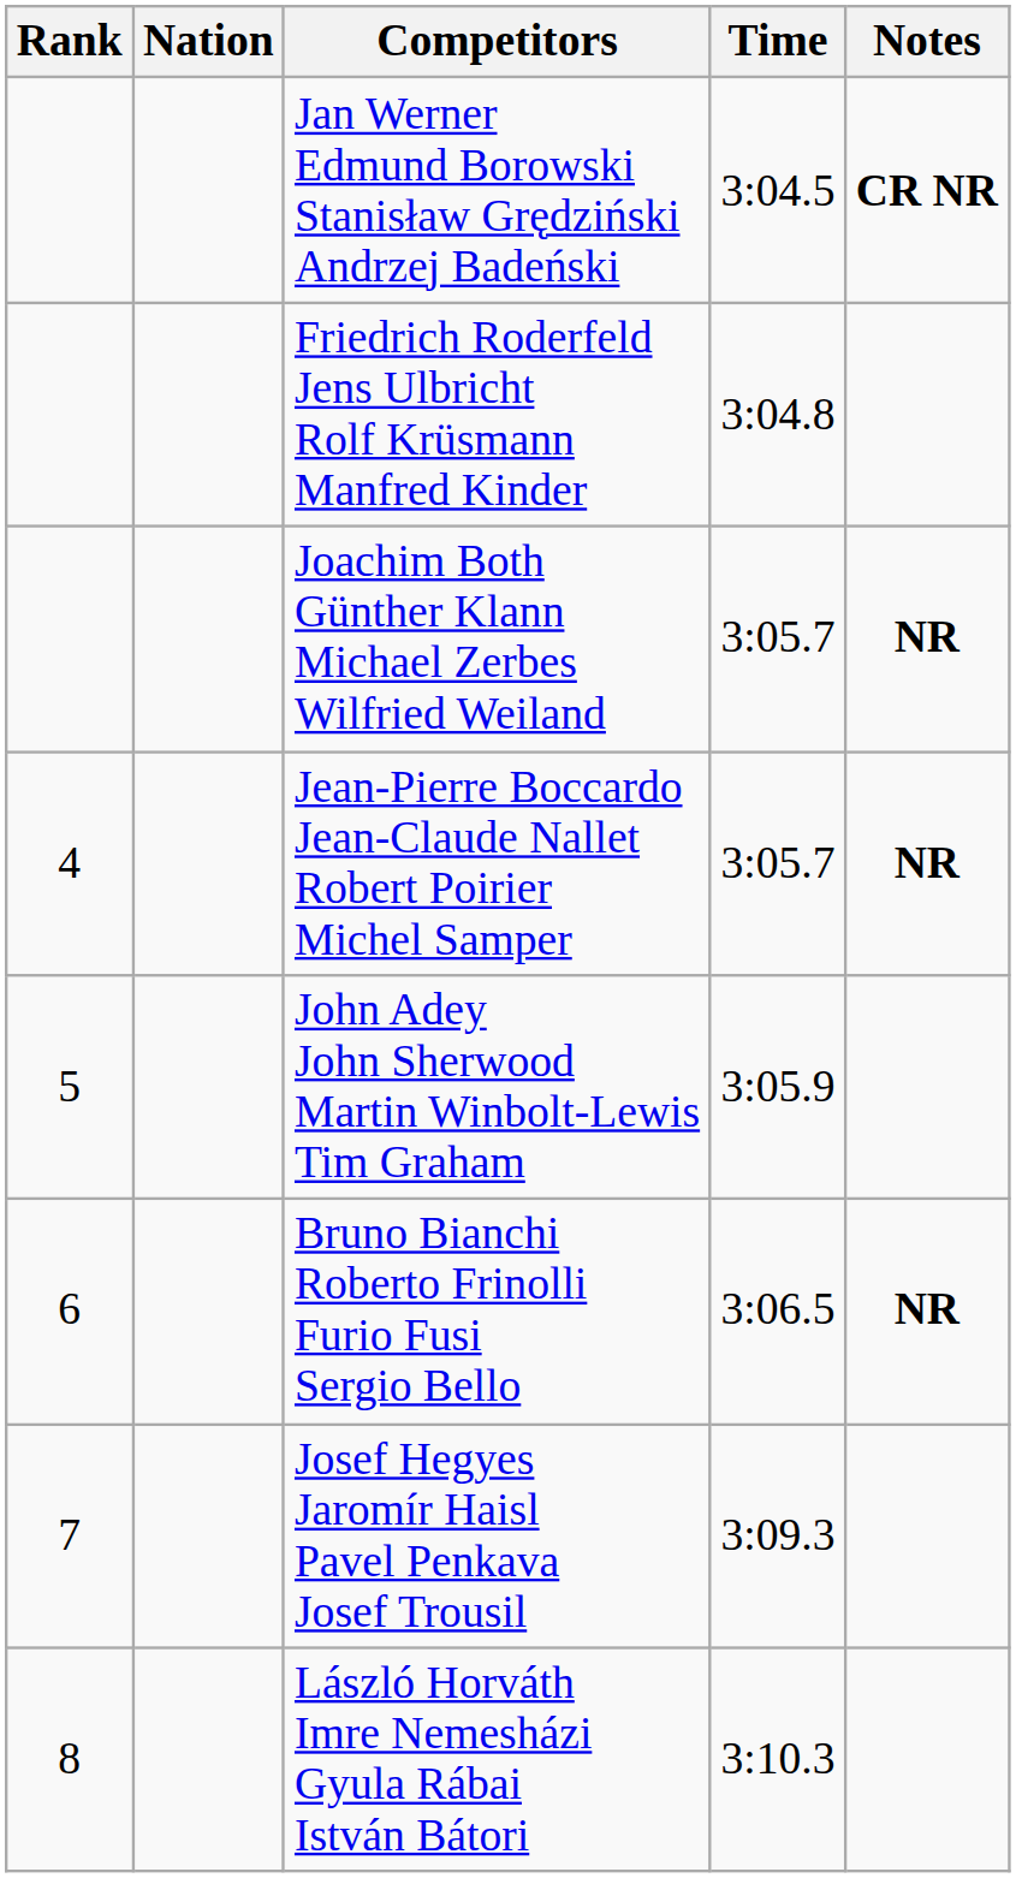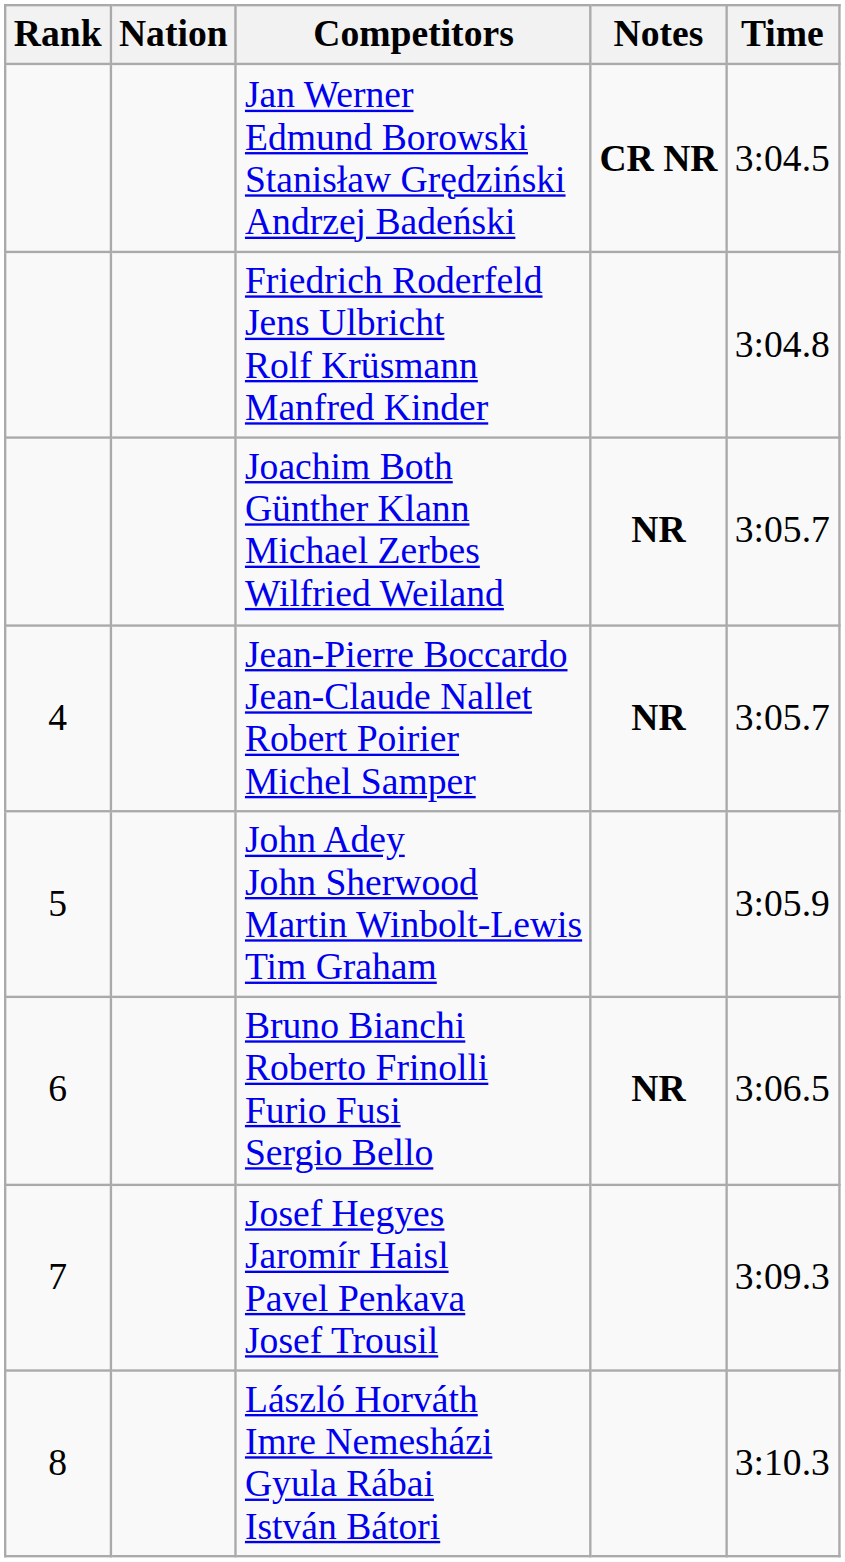columns swapped: Time <-> Notes
